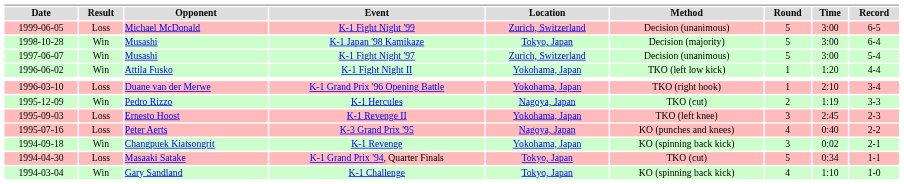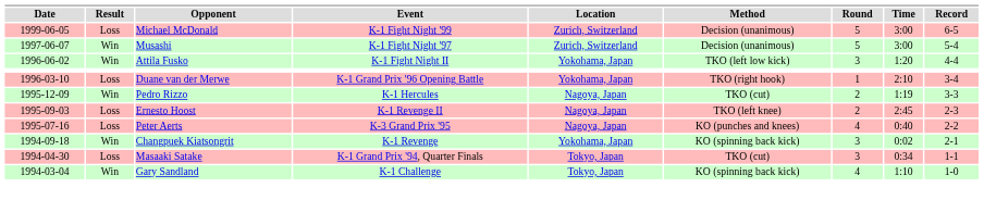- row: 1998-10-28 | Win | Musashi | K-1 Japan '98 Kamikaze | Tokyo, Japan | Decision (majority) | 5 | 3:00 | 6-4
K-1 Fight Night II | Round: 1 -> 3
K-1 Revenge II | Location: Yokohama, Japan -> Nagoya, Japan
K-1 Revenge II | Round: 3 -> 2
K-1 Grand Prix '94, Quarter Finals | Round: 5 -> 3
